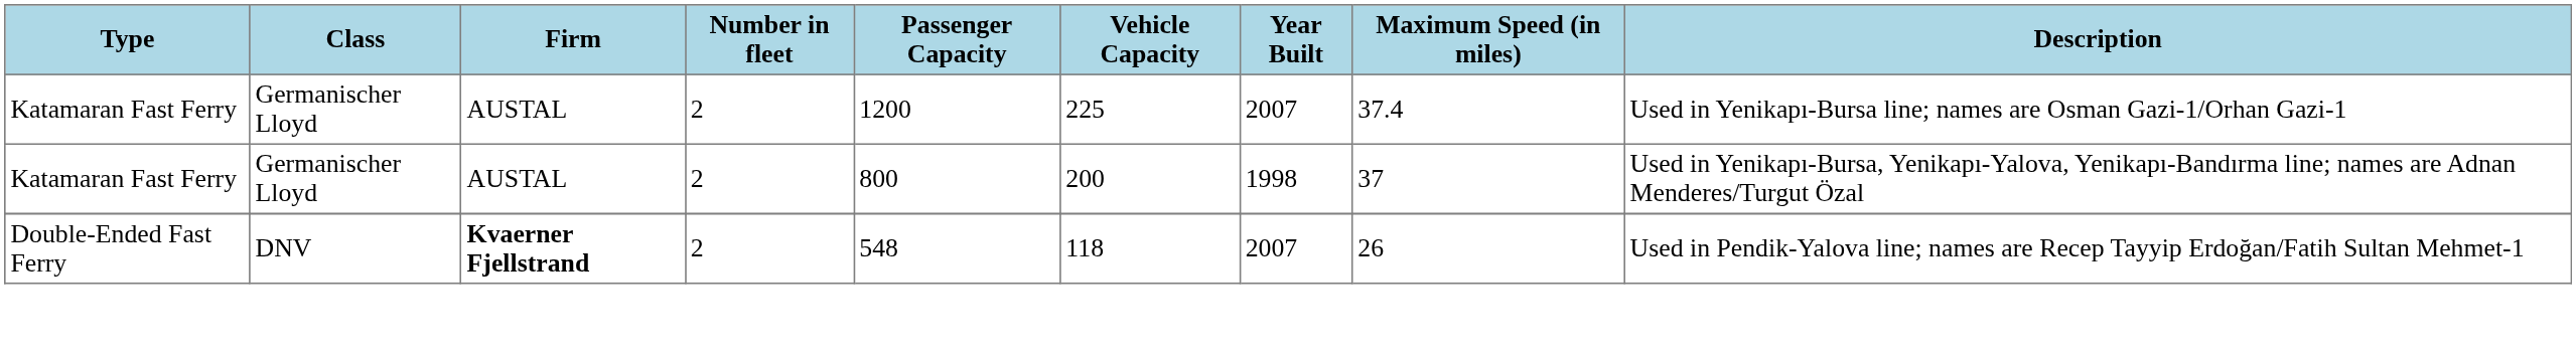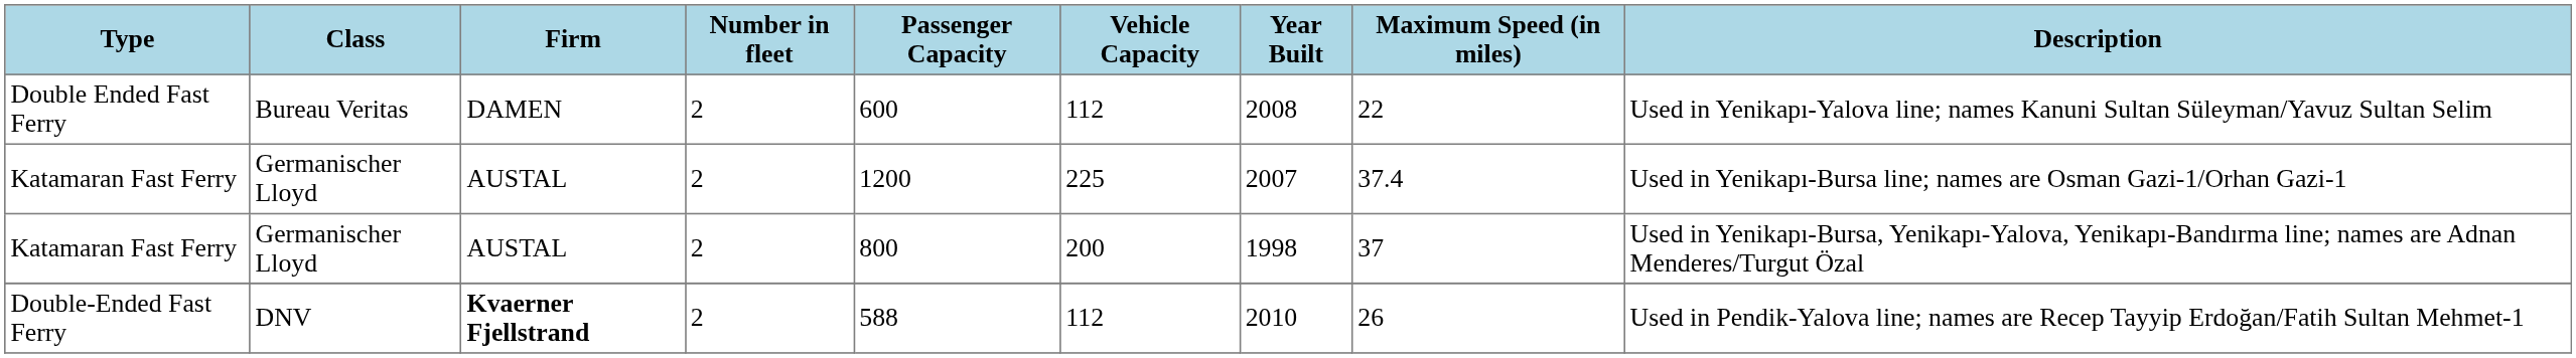+ row: Double Ended Fast Ferry | Bureau Veritas | DAMEN | 2 | 600 | 112 | 2008 | 22 | Used in Yenikapı-Yalova line; names Kanuni Sultan Süleyman/Yavuz Sultan Selim
Double-Ended Fast Ferry | Passenger Capacity: 548 -> 588
Double-Ended Fast Ferry | Vehicle Capacity: 118 -> 112
Double-Ended Fast Ferry | Year Built: 2007 -> 2010
